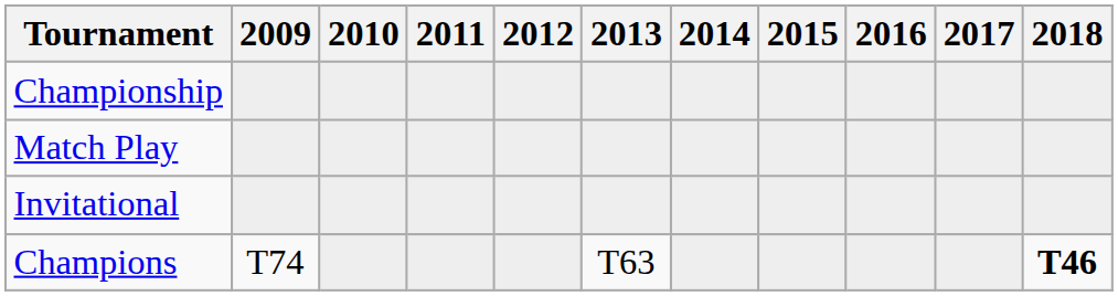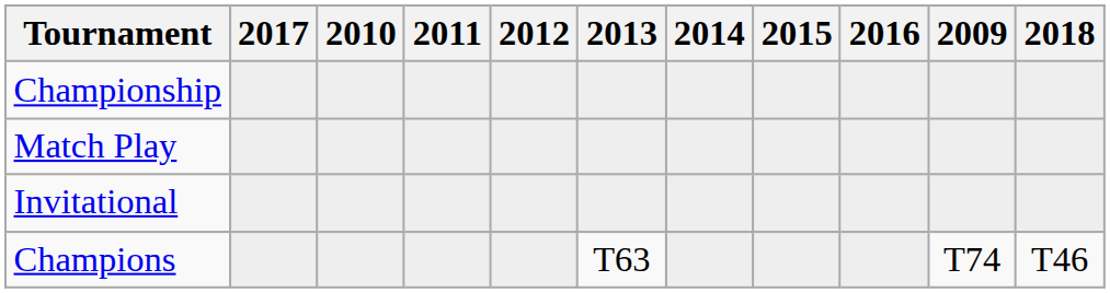columns swapped: 2009 <-> 2017
Champions | 2018: bold -> normal
